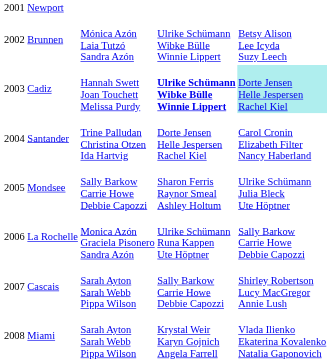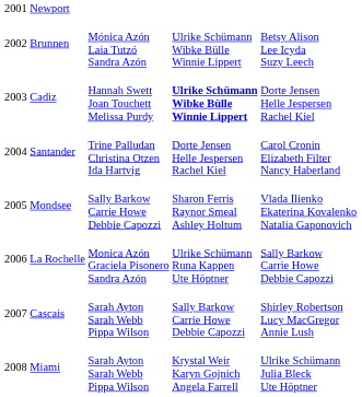2003 Cadiz | column 4: paleturquoise background -> no background
2005 Mondsee | column 4: Ulrike Schümann Julia Bleck Ute Höptner -> Vlada Ilienko Ekaterina Kovalenko Natalia Gaponovich
2008 Miami | column 4: Vlada Ilienko Ekaterina Kovalenko Natalia Gaponovich -> Ulrike Schümann Julia Bleck Ute Höptner
